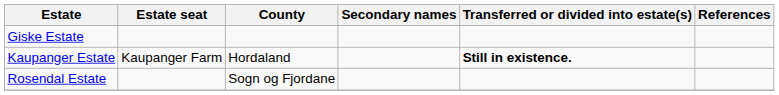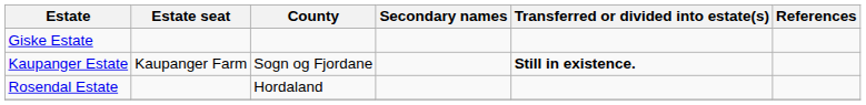Kaupanger Estate | County: Hordaland -> Sogn og Fjordane
Rosendal Estate | County: Sogn og Fjordane -> Hordaland
